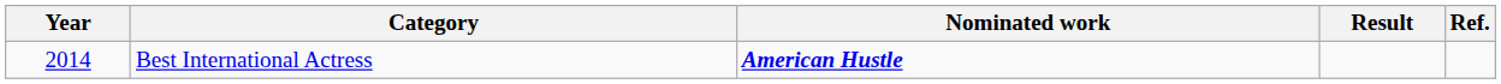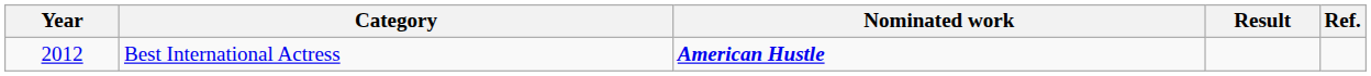Best International Actress | Year: 2014 -> 2012
